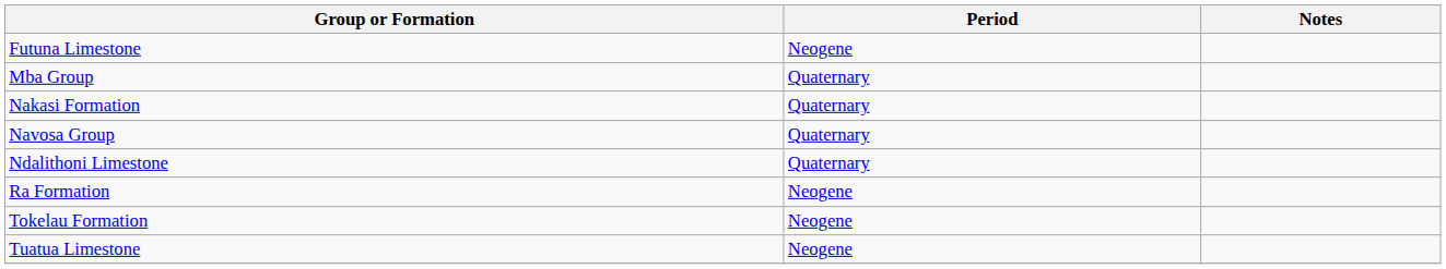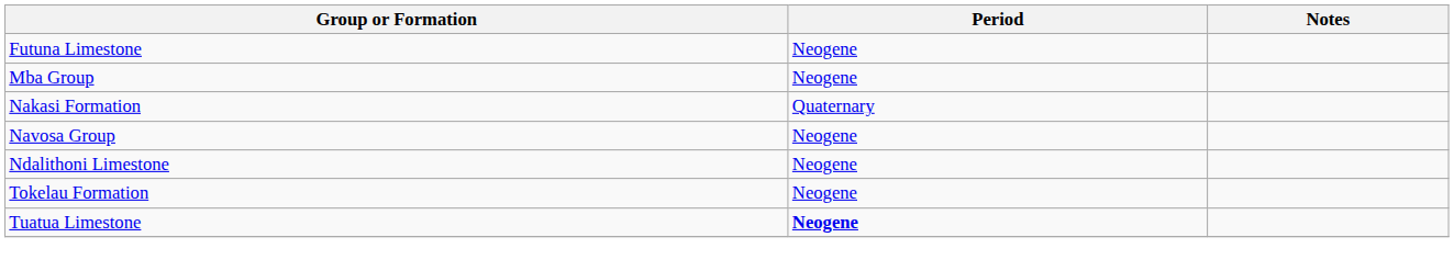Mba Group | Period: Quaternary -> Neogene
Navosa Group | Period: Quaternary -> Neogene
Ndalithoni Limestone | Period: Quaternary -> Neogene
- row: Ra Formation | Neogene
Tuatua Limestone | Period: normal -> bold
